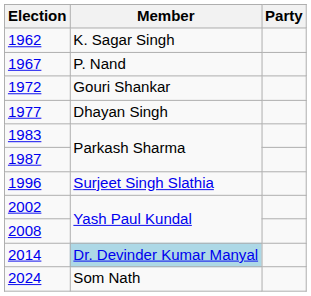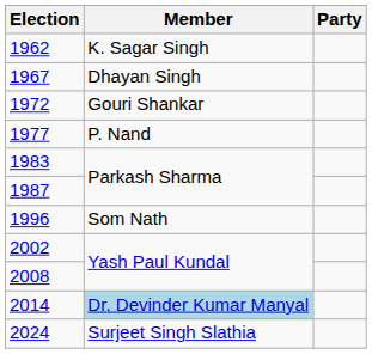1967 | Member: P. Nand -> Dhayan Singh
1977 | Member: Dhayan Singh -> P. Nand
1996 | Member: Surjeet Singh Slathia -> Som Nath
2024 | Member: Som Nath -> Surjeet Singh Slathia
